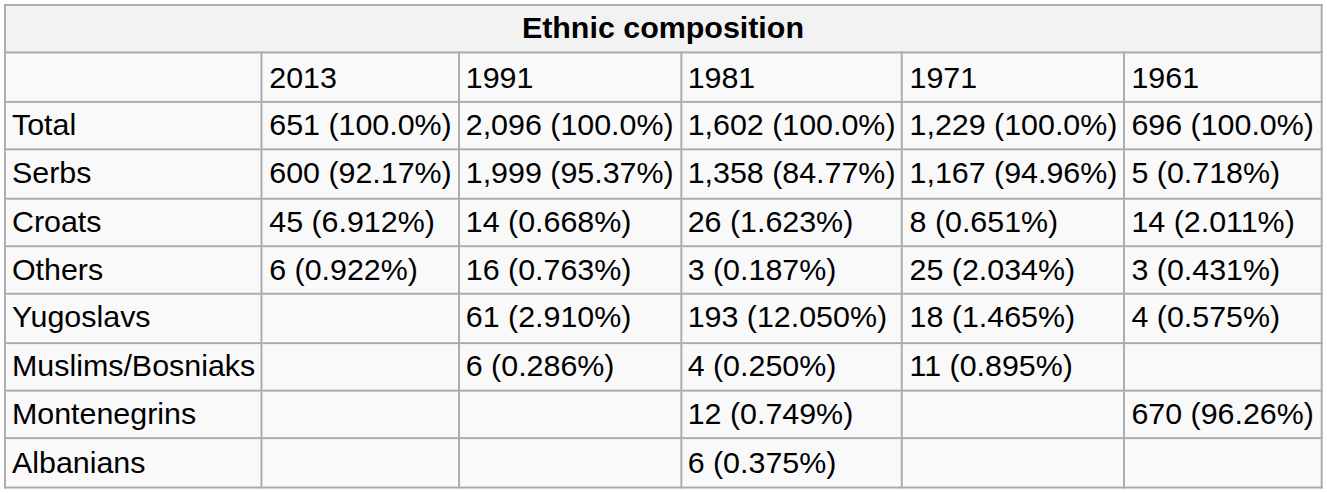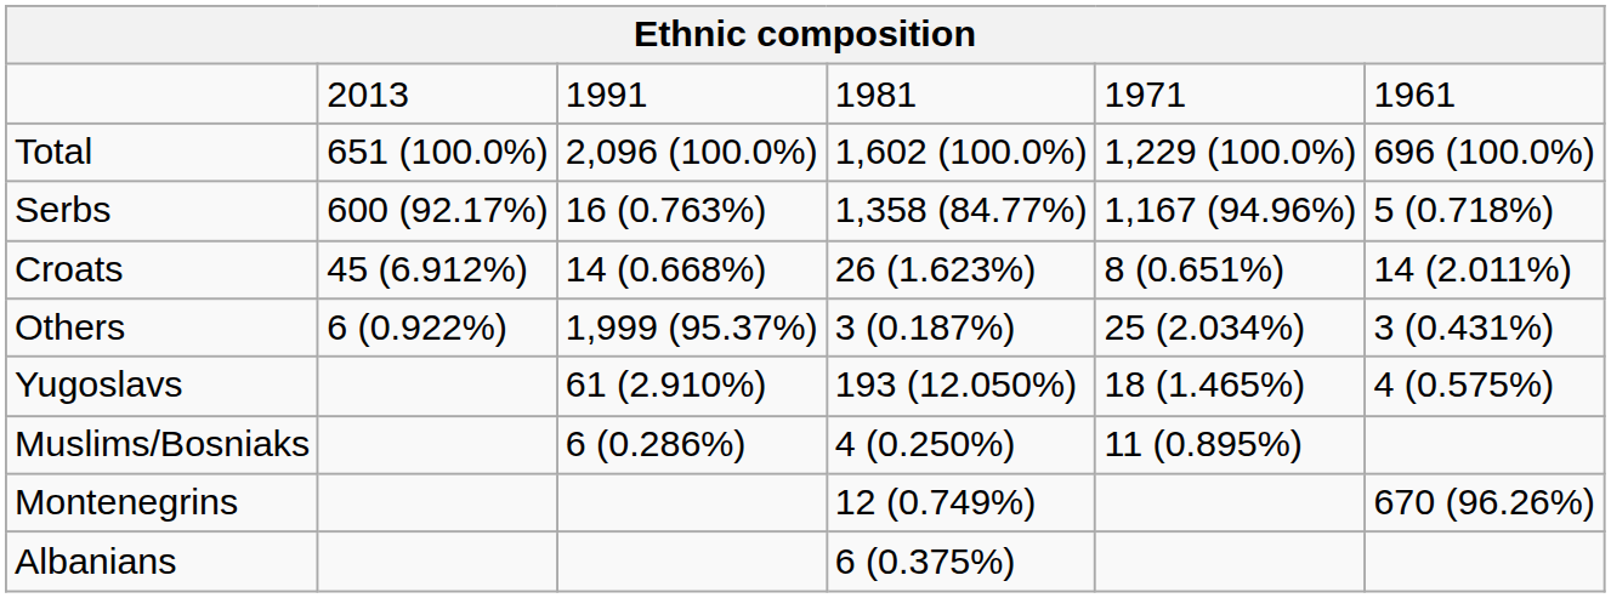Serbs | column 3: 1,999 (95.37%) -> 16 (0.763%)
Others | column 3: 16 (0.763%) -> 1,999 (95.37%)
